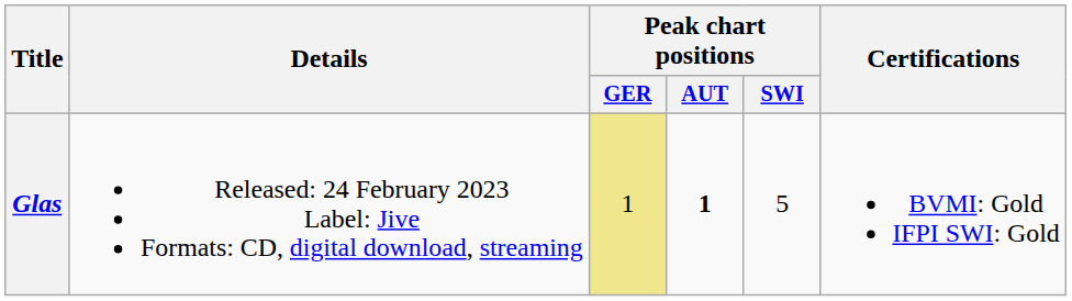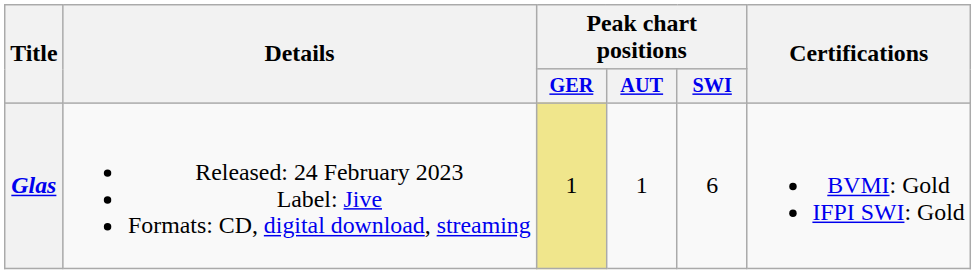Glas | Peak chart positions / AUT: bold -> normal
Glas | Peak chart positions / SWI: 5 -> 6
